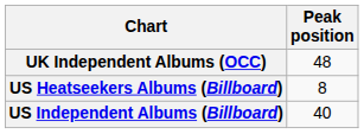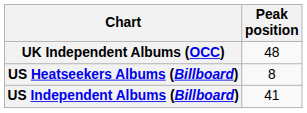US Independent Albums (Billboard) | Peak position: 40 -> 41
